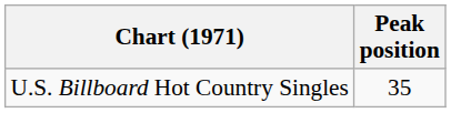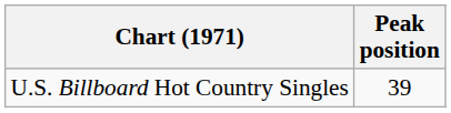U.S. Billboard Hot Country Singles | Peak position: 35 -> 39
